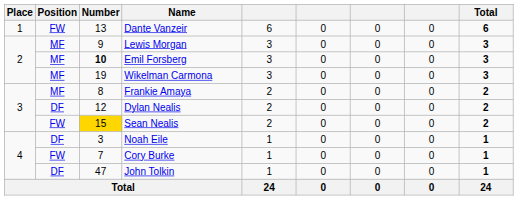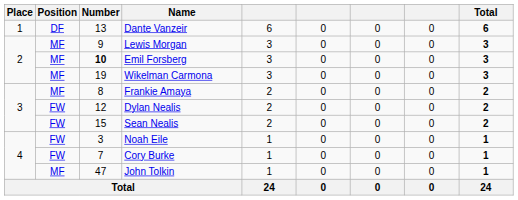Dante Vanzeir | Position: FW -> DF
Dylan Nealis | Position: DF -> FW
Sean Nealis | Number: gold background -> no background
Noah Eile | Position: DF -> FW
John Tolkin | Position: DF -> MF
